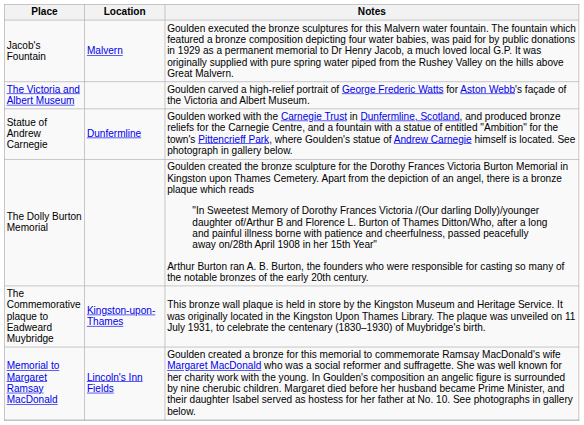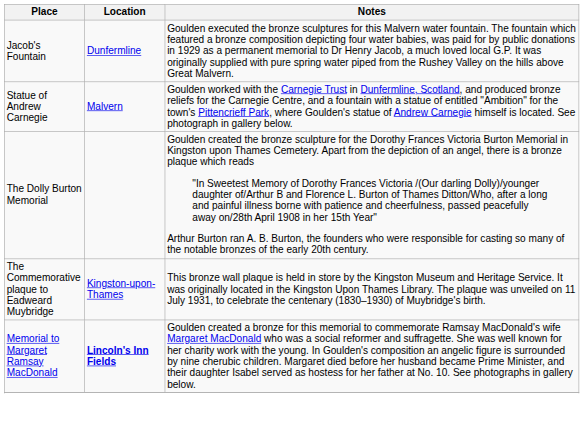Jacob's Fountain | Location: Malvern -> Dunfermline
- row: The Victoria and Albert Museum | Goulden carved a high-relief portrait of George Frederic Watts for Aston Webb's façade of the Victoria and Albert Museum.
Statue of Andrew Carnegie | Location: Dunfermline -> Malvern
Memorial to Margaret Ramsay MacDonald | Location: normal -> bold
